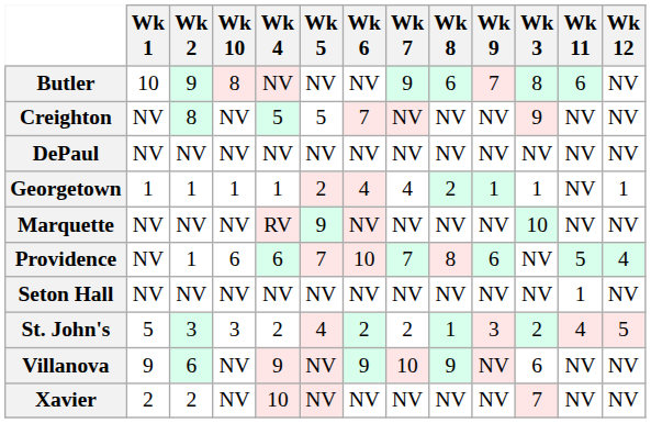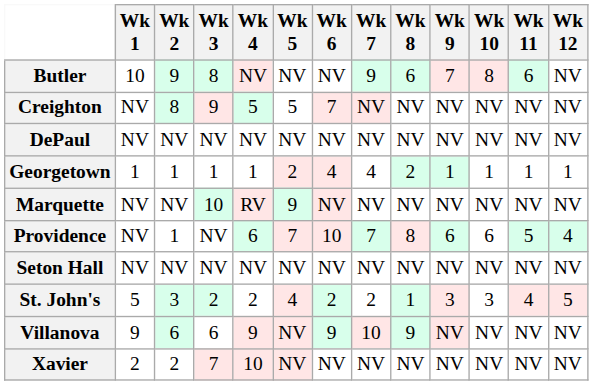columns swapped: Wk 3 <-> Wk 10
Georgetown | Wk 11: NV -> 1
Seton Hall | Wk 11: 1 -> NV
